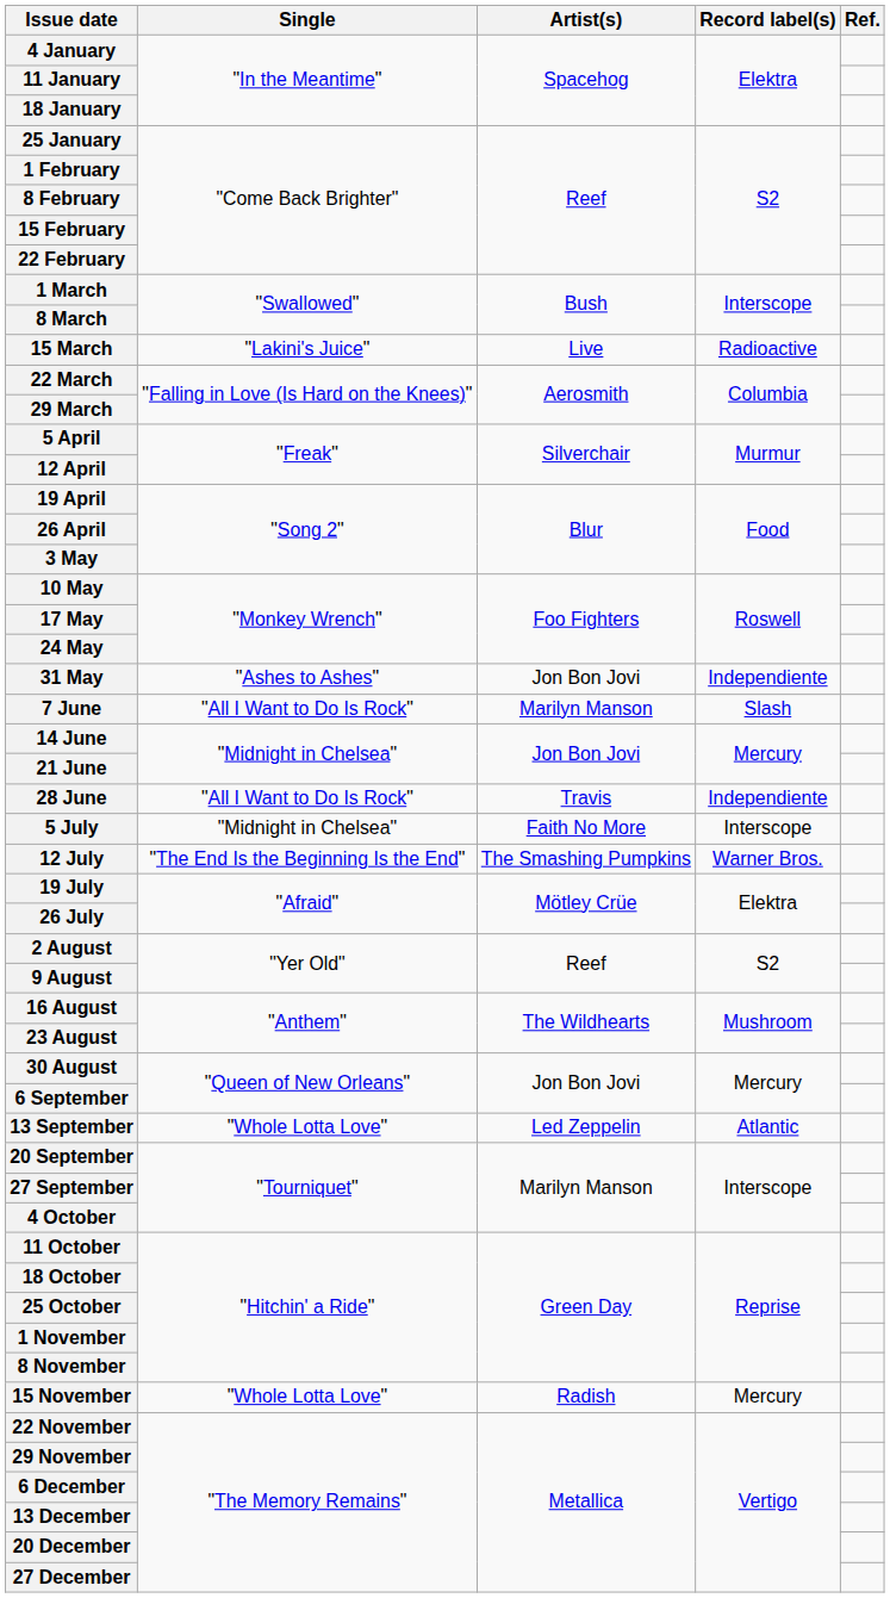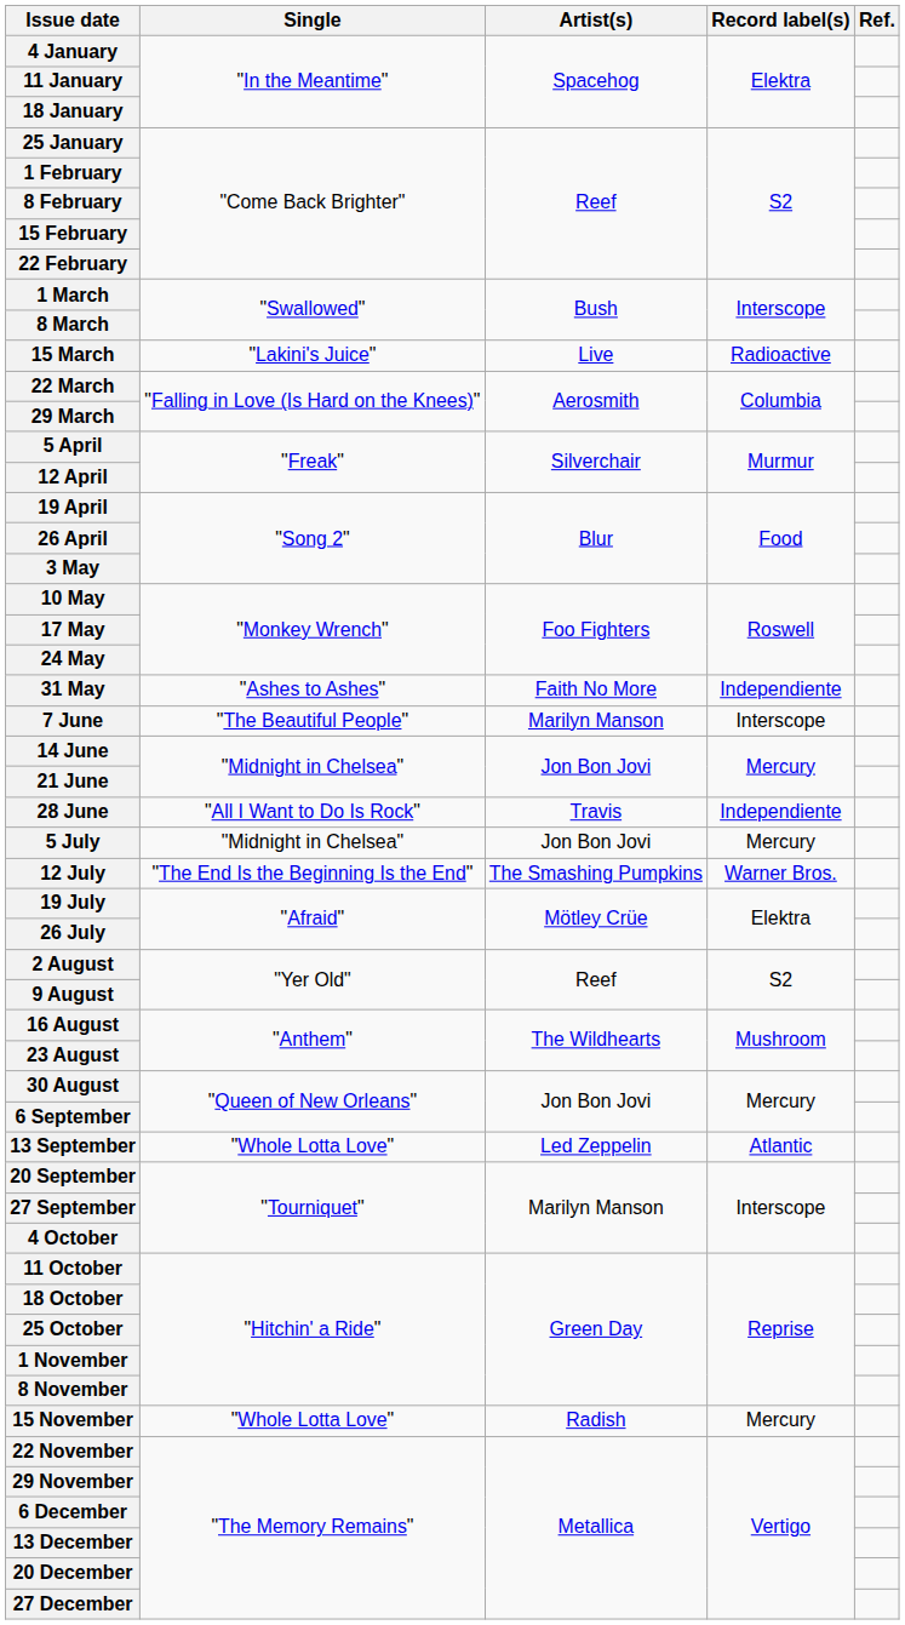31 May | Artist(s): Jon Bon Jovi -> Faith No More
7 June | Single: "All I Want to Do Is Rock" -> "The Beautiful People"
7 June | Record label(s): Slash -> Interscope
5 July | Artist(s): Faith No More -> Jon Bon Jovi
5 July | Record label(s): Interscope -> Mercury
